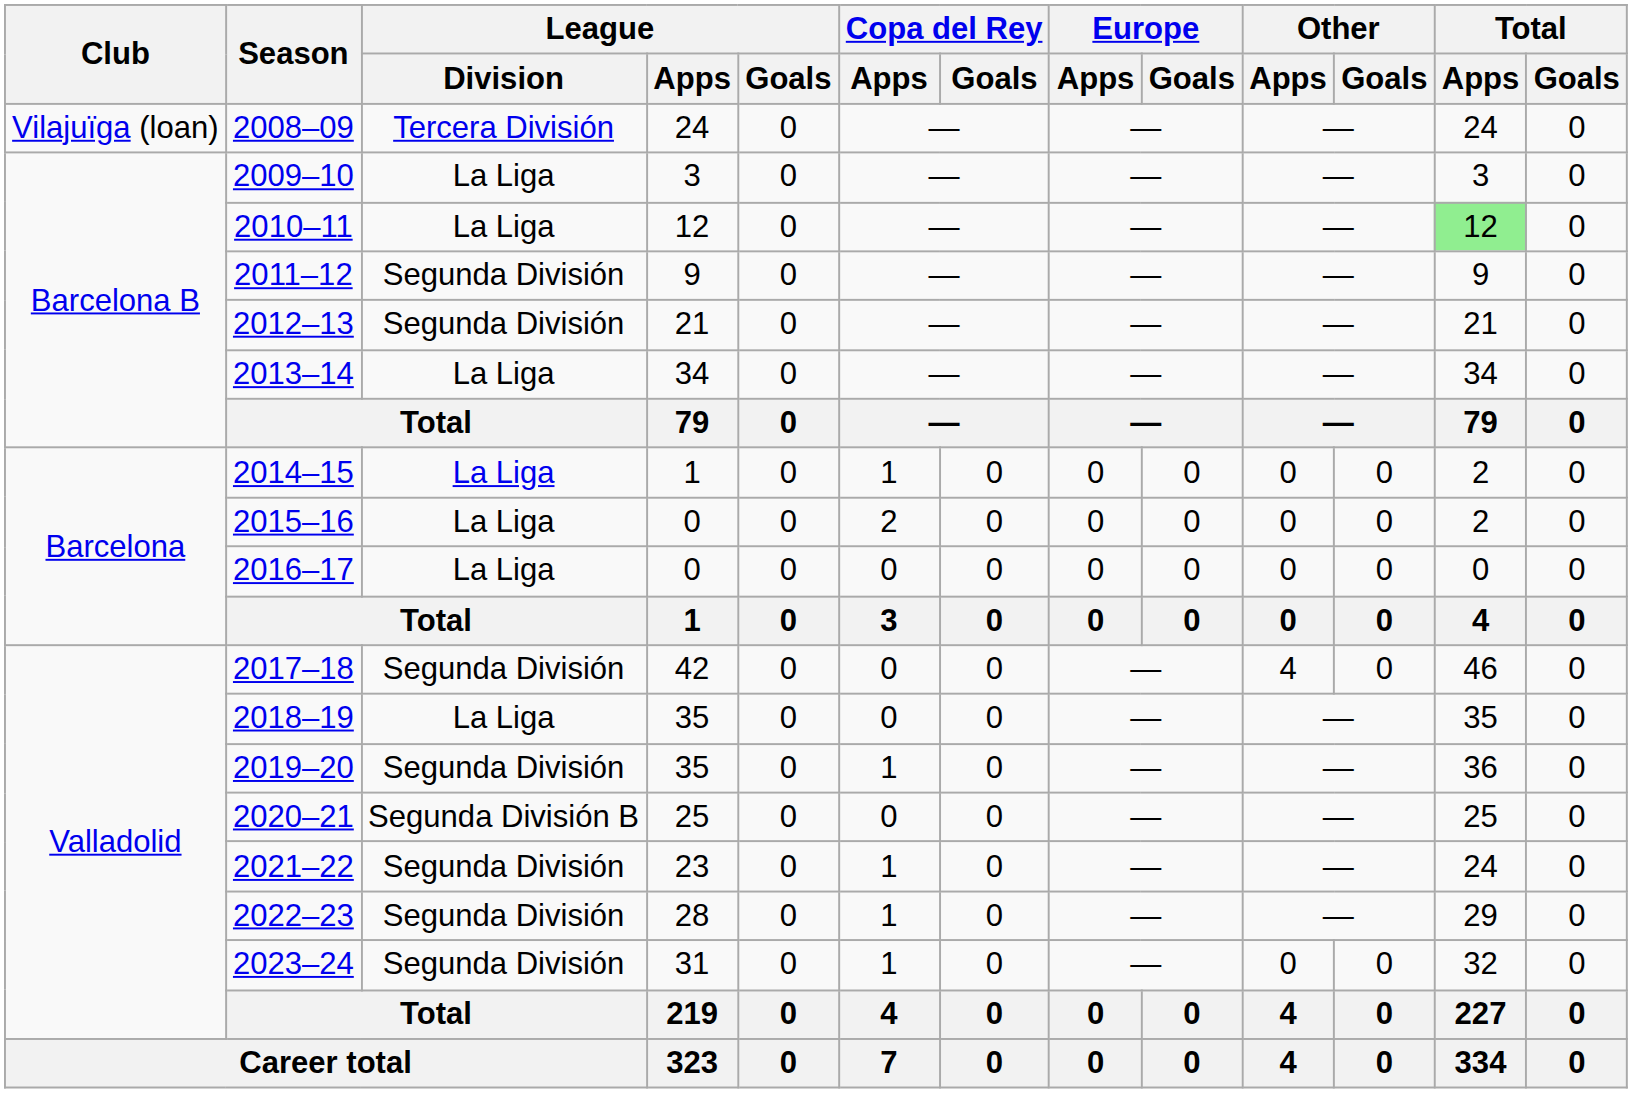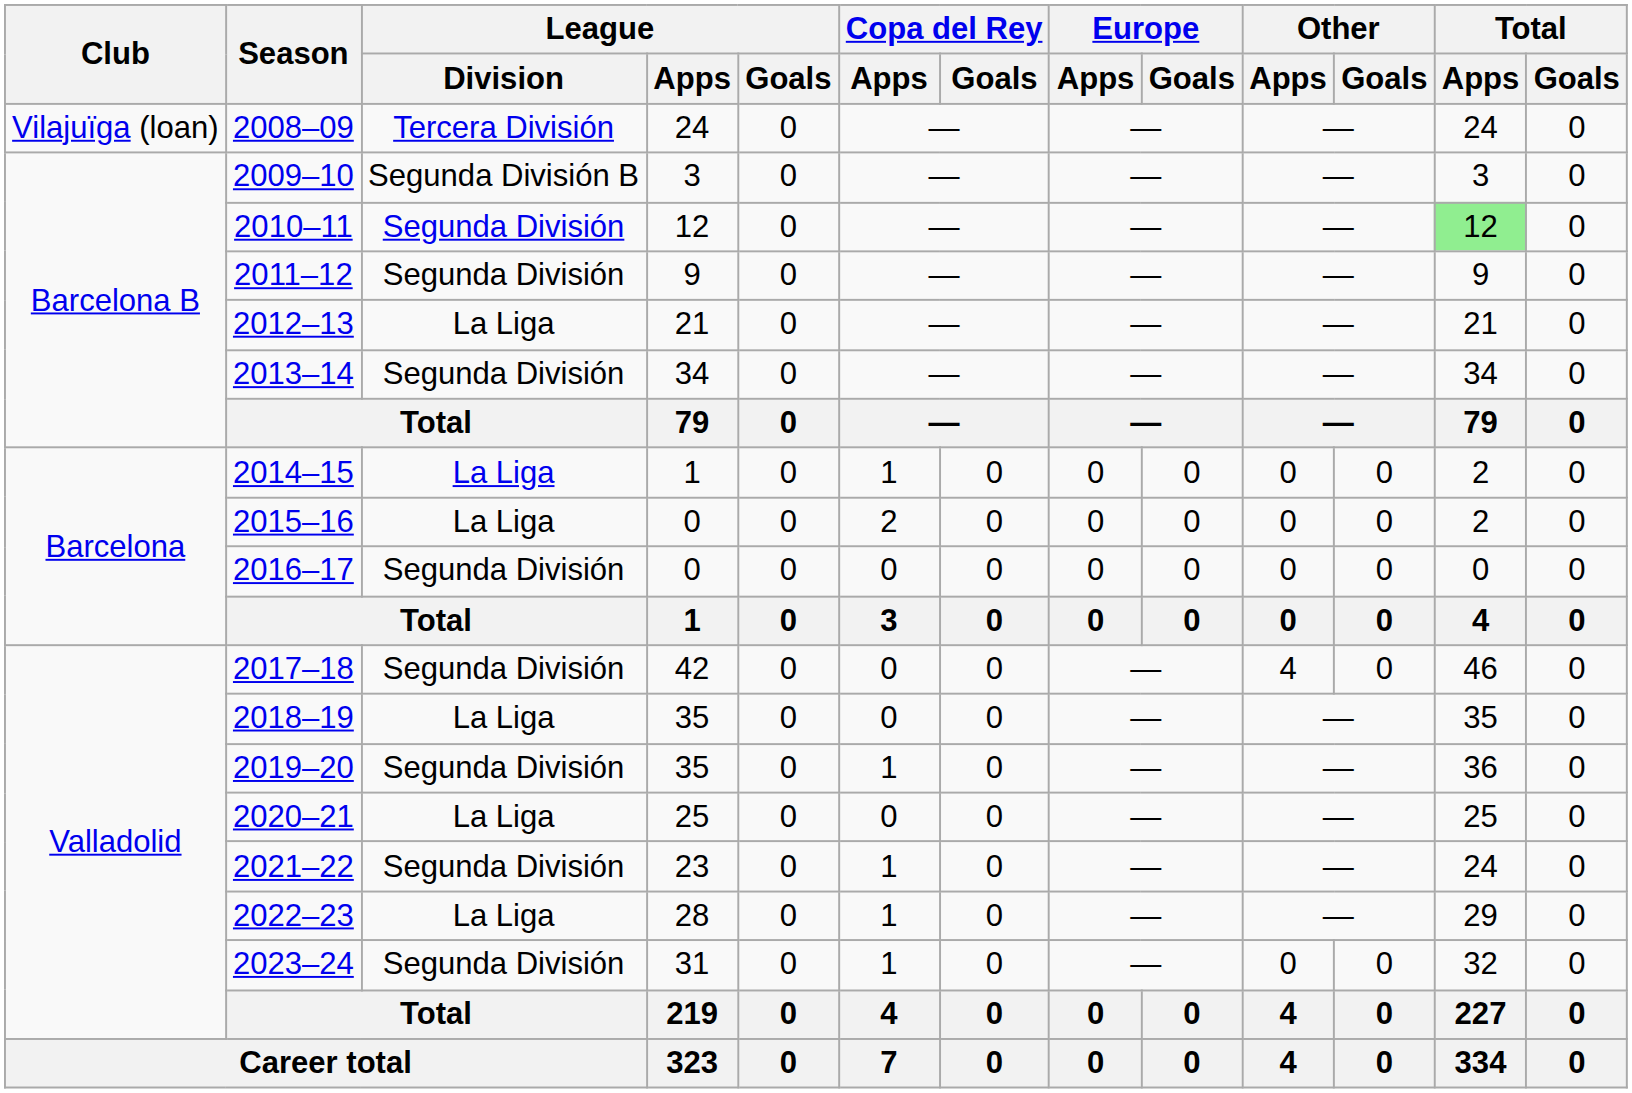2009–10 | League / Division: La Liga -> Segunda División B
2010–11 | League / Division: La Liga -> Segunda División
2012–13 | League / Division: Segunda División -> La Liga
2013–14 | League / Division: La Liga -> Segunda División
2016–17 | League / Division: La Liga -> Segunda División
2020–21 | League / Division: Segunda División B -> La Liga
2022–23 | League / Division: Segunda División -> La Liga
